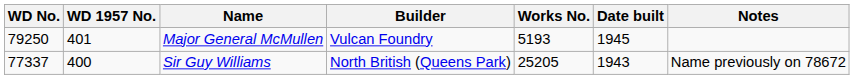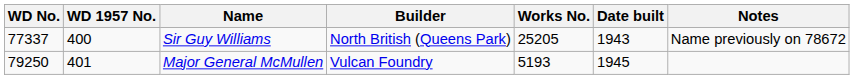rows swapped: Sir Guy Williams <-> Major General McMullen
